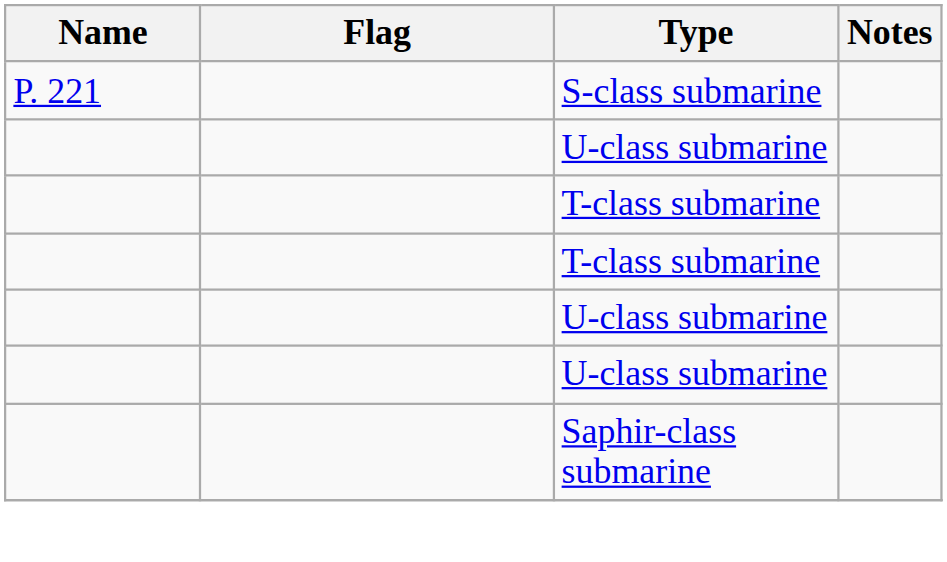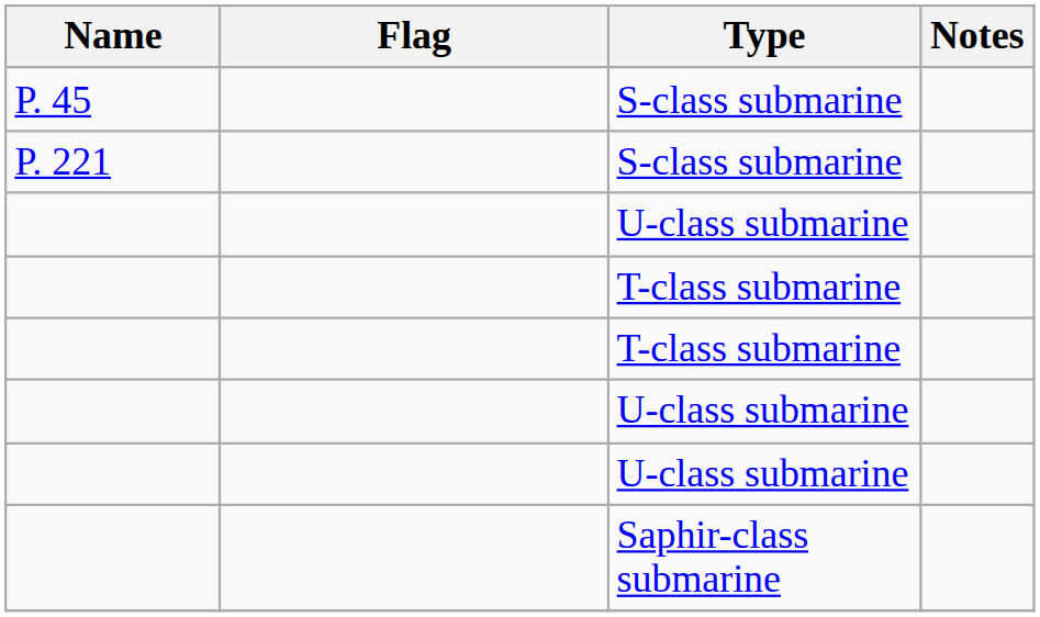+ row: P. 45 | S-class submarine
